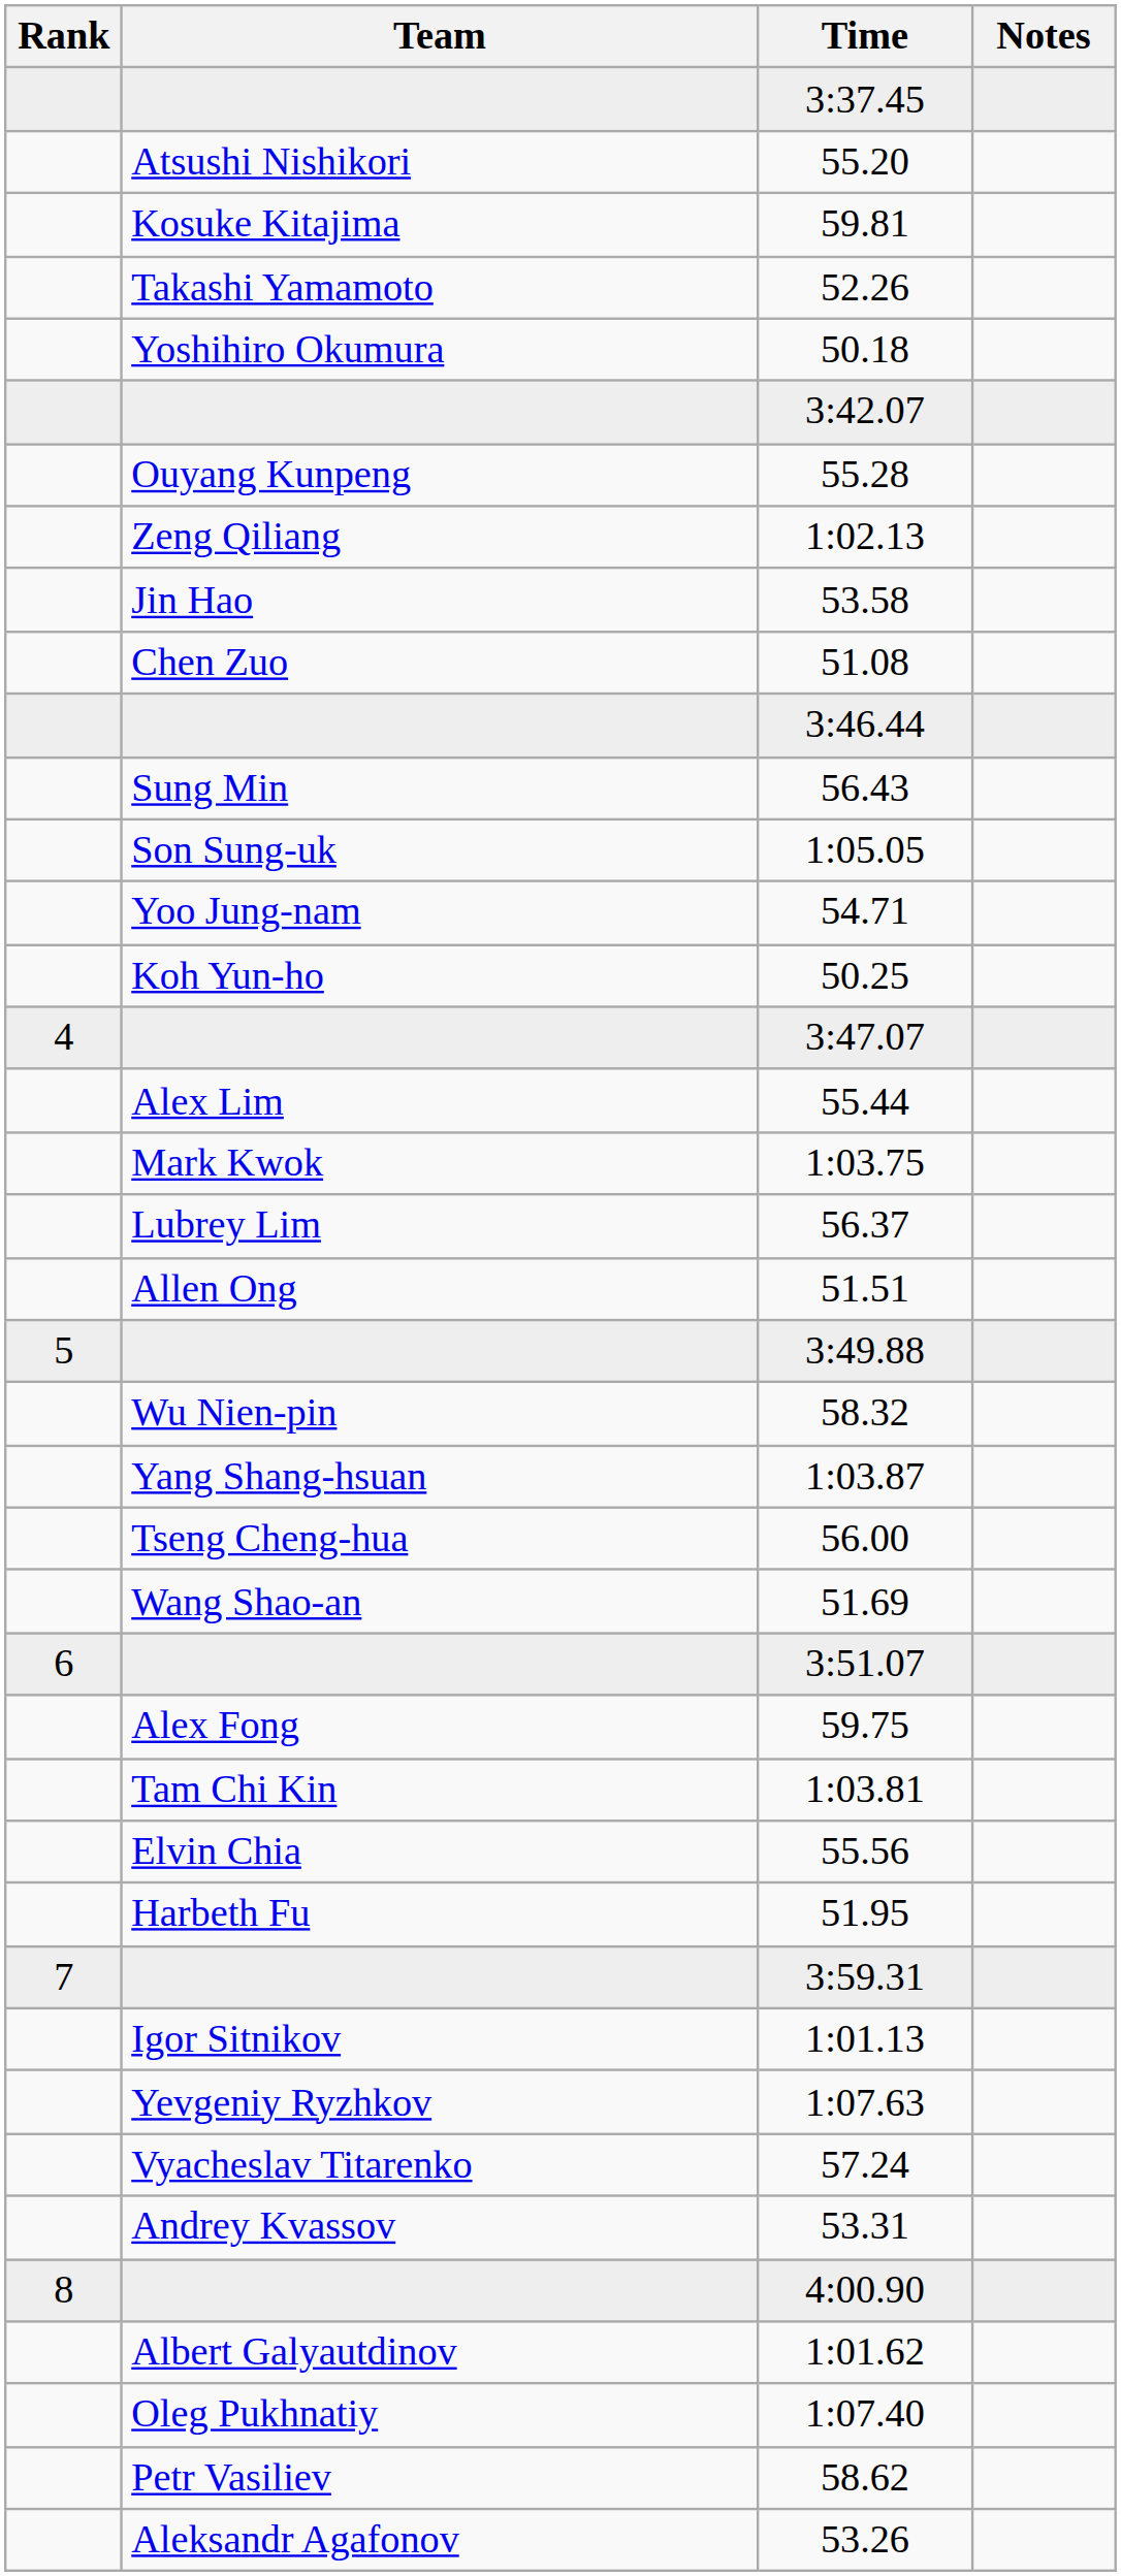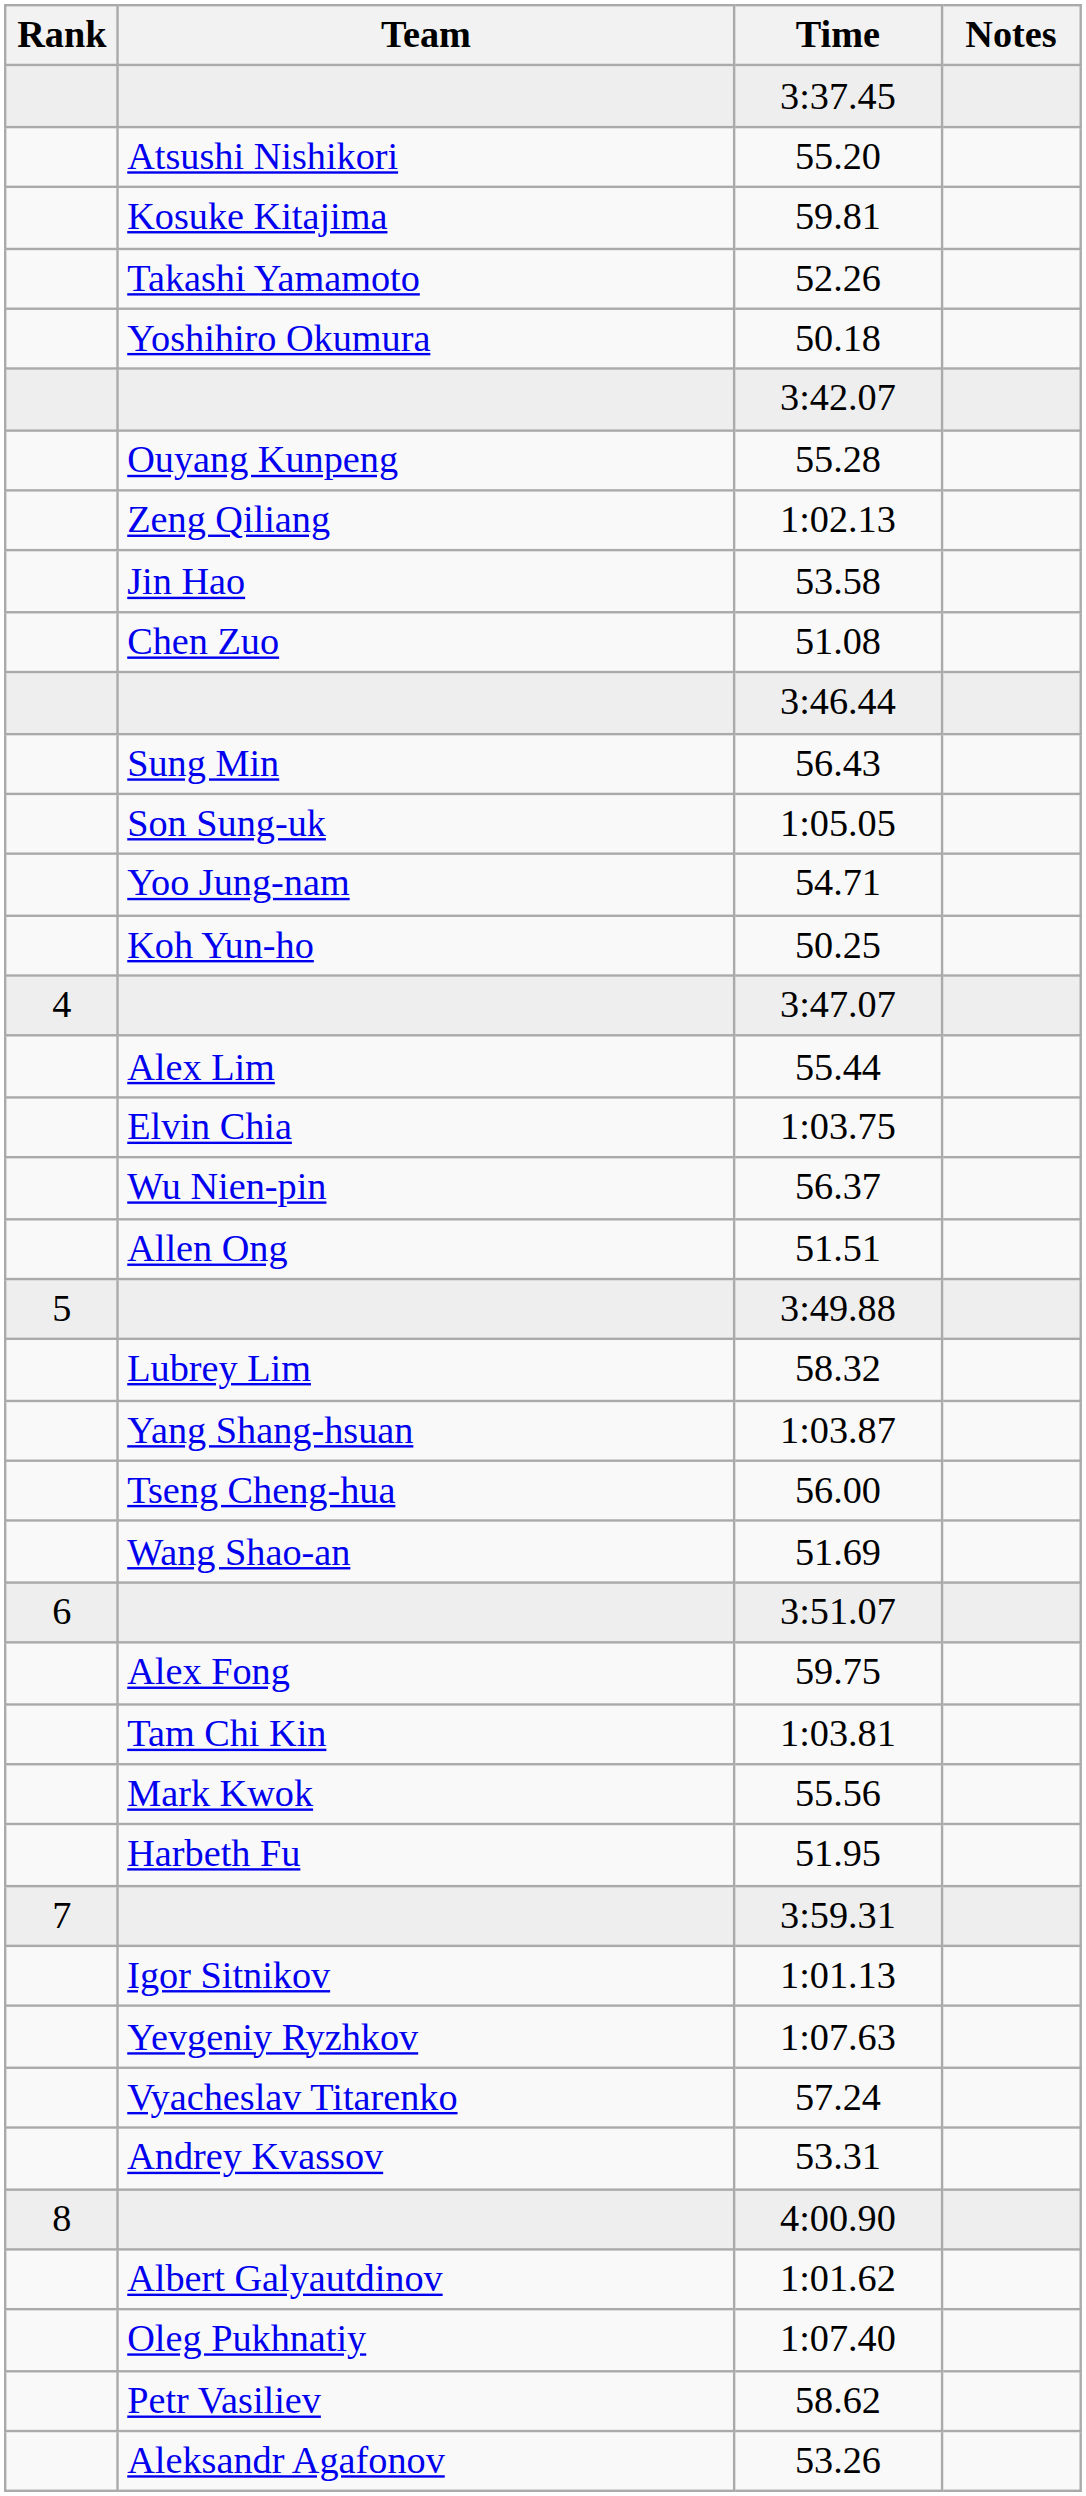1:03.75 | Team: Mark Kwok -> Elvin Chia
56.37 | Team: Lubrey Lim -> Wu Nien-pin
58.32 | Team: Wu Nien-pin -> Lubrey Lim
55.56 | Team: Elvin Chia -> Mark Kwok
